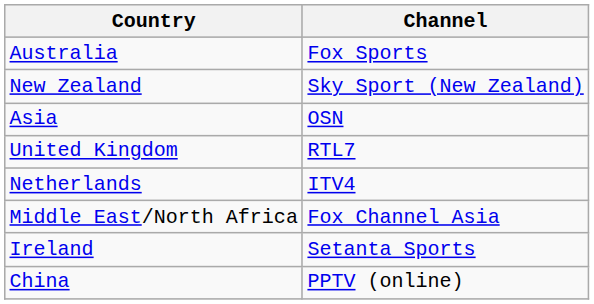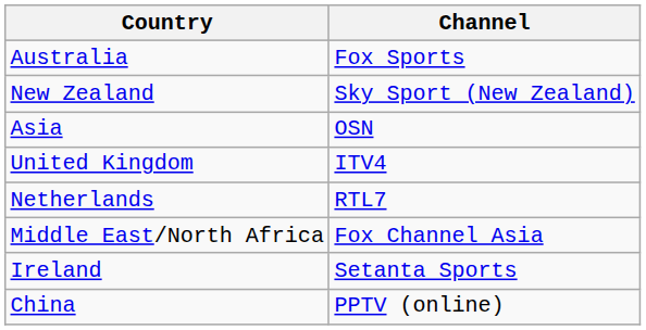United Kingdom | Channel: RTL7 -> ITV4
Netherlands | Channel: ITV4 -> RTL7
